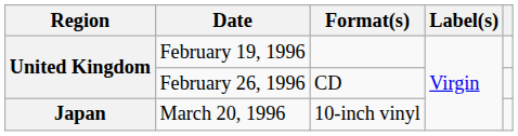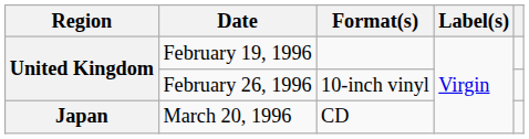February 26, 1996 | Format(s): CD -> 10-inch vinyl
March 20, 1996 | Format(s): 10-inch vinyl -> CD
